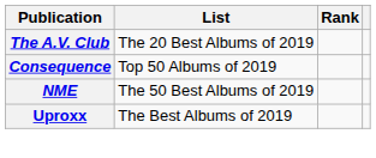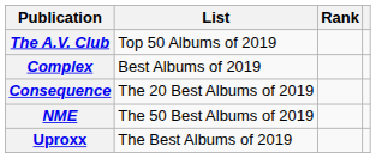The A.V. Club | List: The 20 Best Albums of 2019 -> Top 50 Albums of 2019
+ row: Complex | Best Albums of 2019
Consequence | List: Top 50 Albums of 2019 -> The 20 Best Albums of 2019
